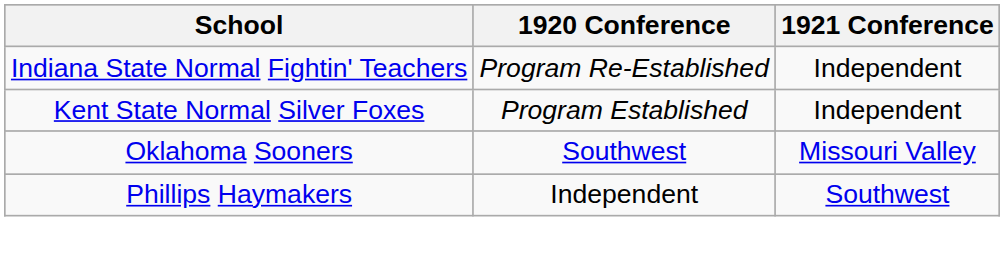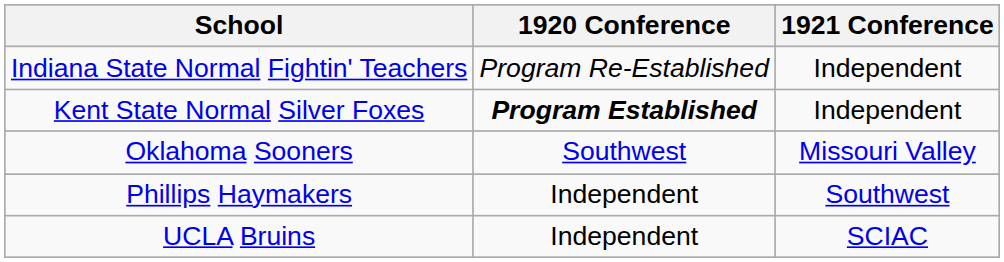Kent State Normal Silver Foxes | 1920 Conference: normal -> bold
+ row: UCLA Bruins | Independent | SCIAC
